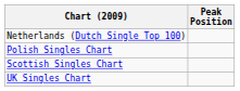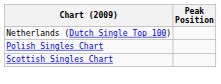- row: UK Singles Chart
